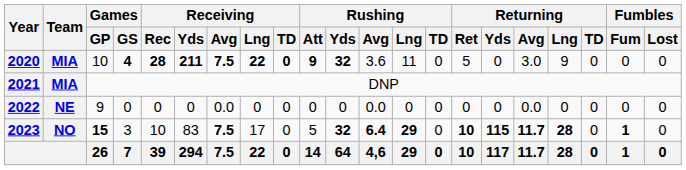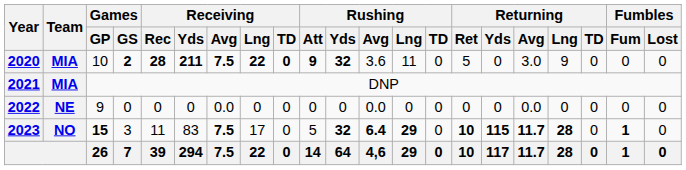2020 | Games / GS: 4 -> 2
2023 | Receiving / Rec: 10 -> 11
